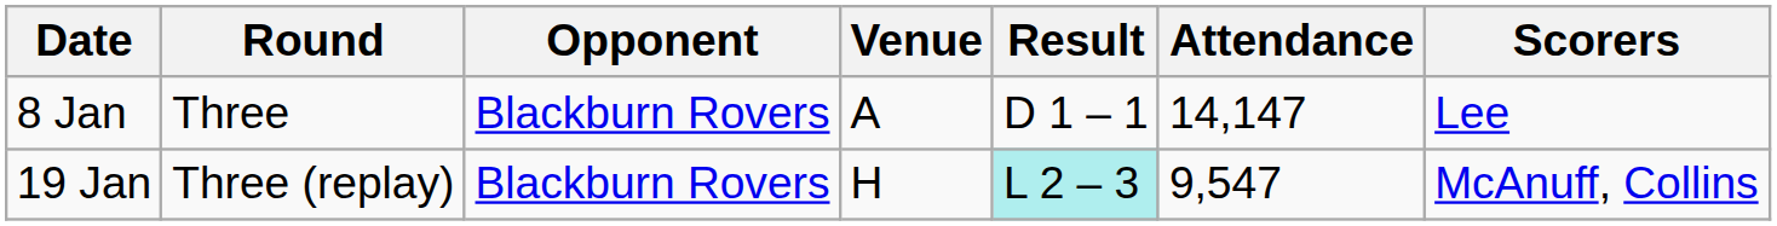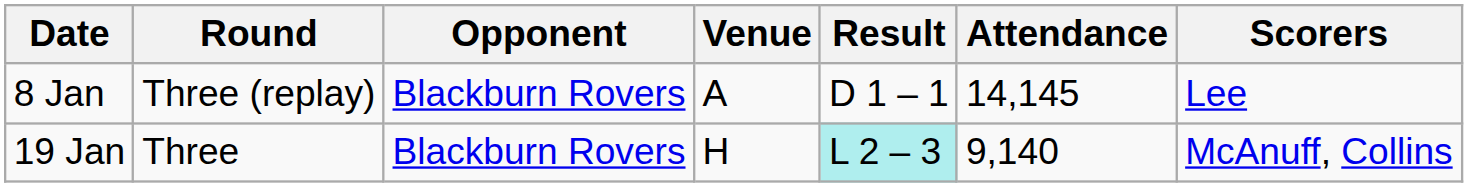8 Jan | Round: Three -> Three (replay)
8 Jan | Attendance: 14,147 -> 14,145
19 Jan | Round: Three (replay) -> Three
19 Jan | Attendance: 9,547 -> 9,140
